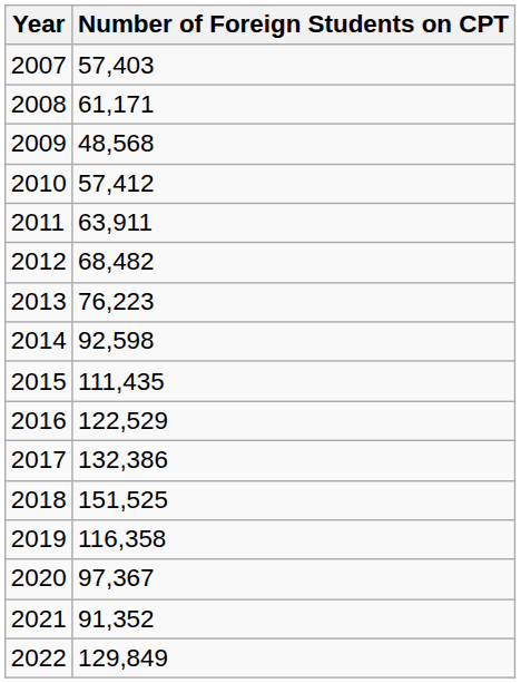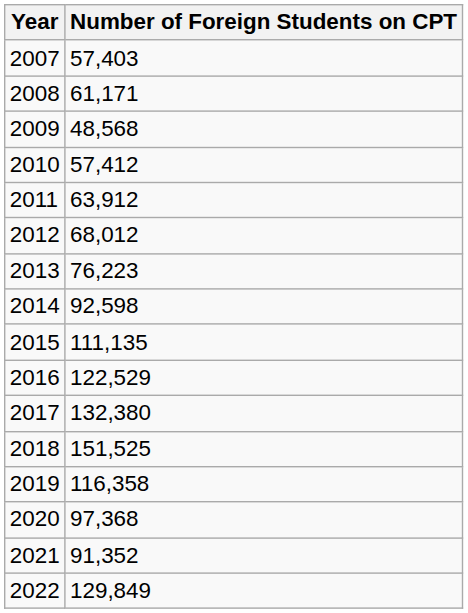2011 | Number of Foreign Students on CPT: 63,911 -> 63,912
2012 | Number of Foreign Students on CPT: 68,482 -> 68,012
2015 | Number of Foreign Students on CPT: 111,435 -> 111,135
2017 | Number of Foreign Students on CPT: 132,386 -> 132,380
2020 | Number of Foreign Students on CPT: 97,367 -> 97,368
